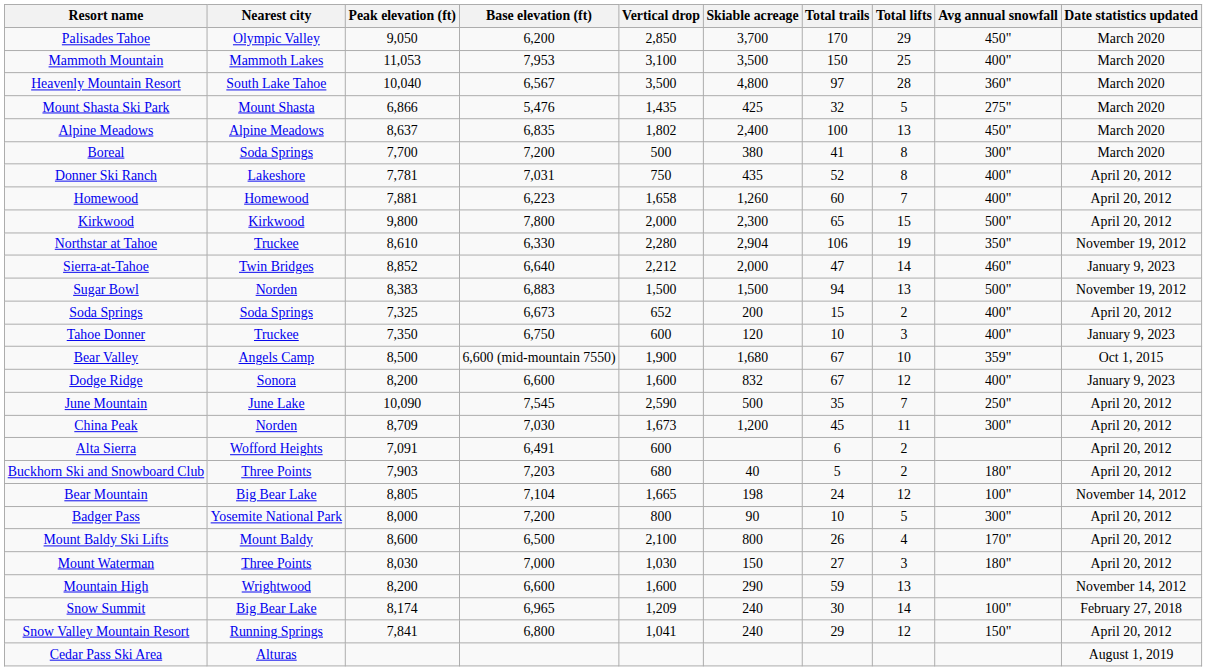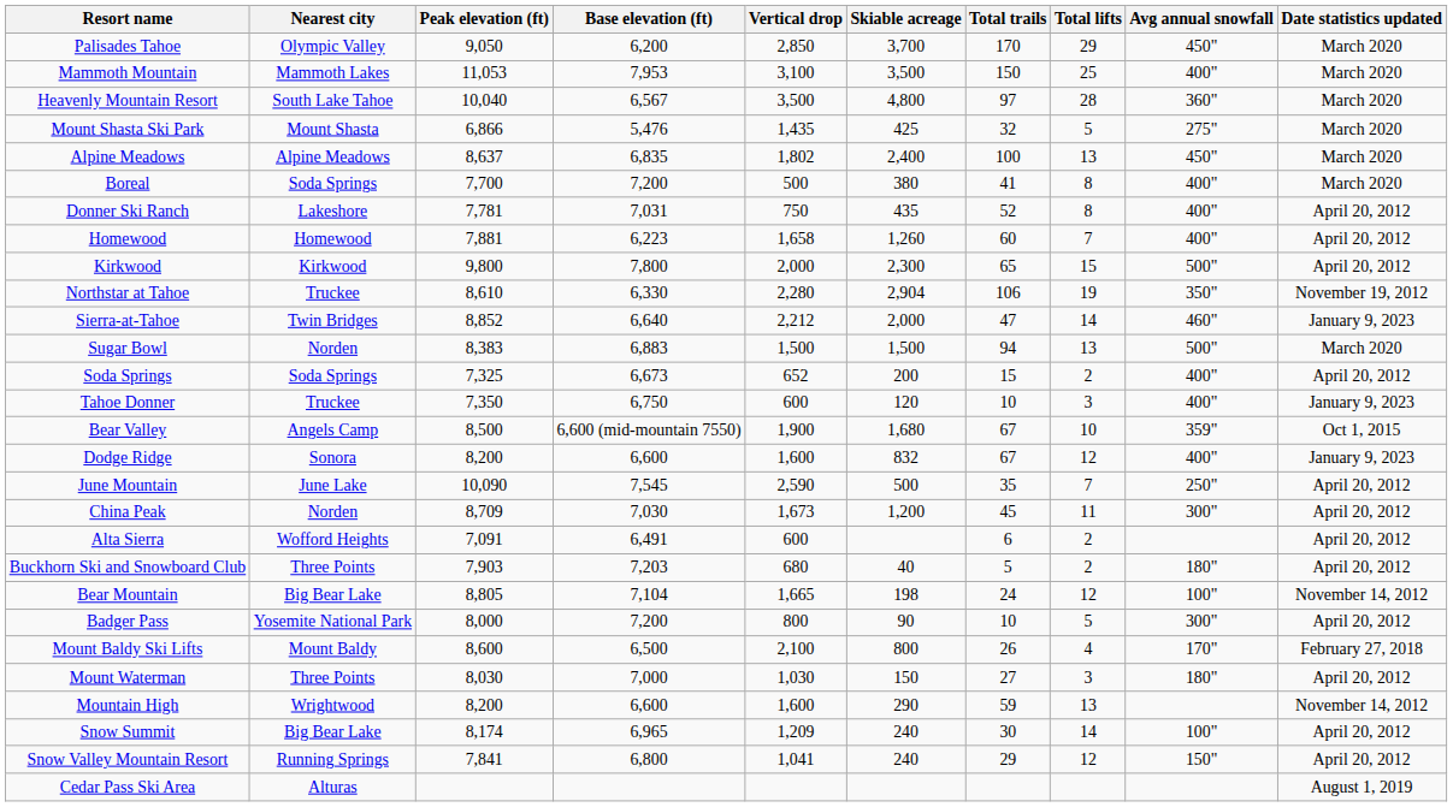Boreal | Avg annual snowfall: 300" -> 400"
Sugar Bowl | Date statistics updated: November 19, 2012 -> March 2020
Mount Baldy Ski Lifts | Date statistics updated: April 20, 2012 -> February 27, 2018
Snow Summit | Date statistics updated: February 27, 2018 -> April 20, 2012
